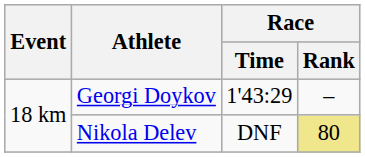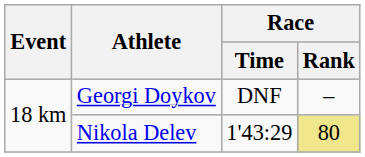Georgi Doykov | Race / Time: 1'43:29 -> DNF
Nikola Delev | Race / Time: DNF -> 1'43:29
